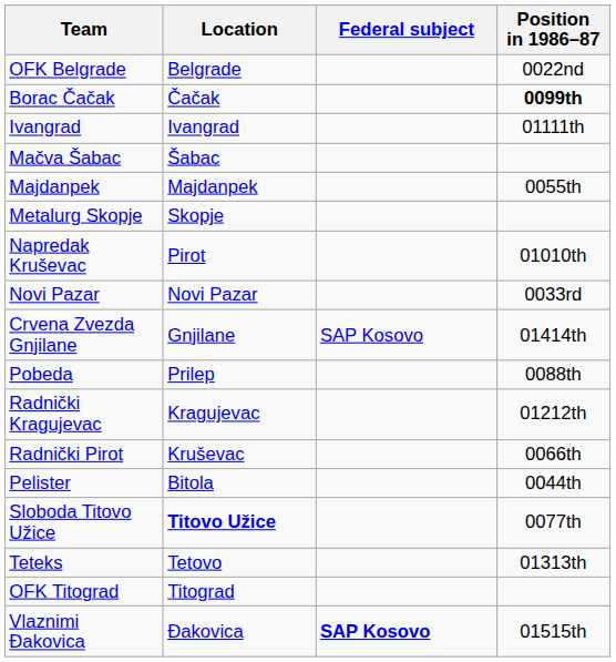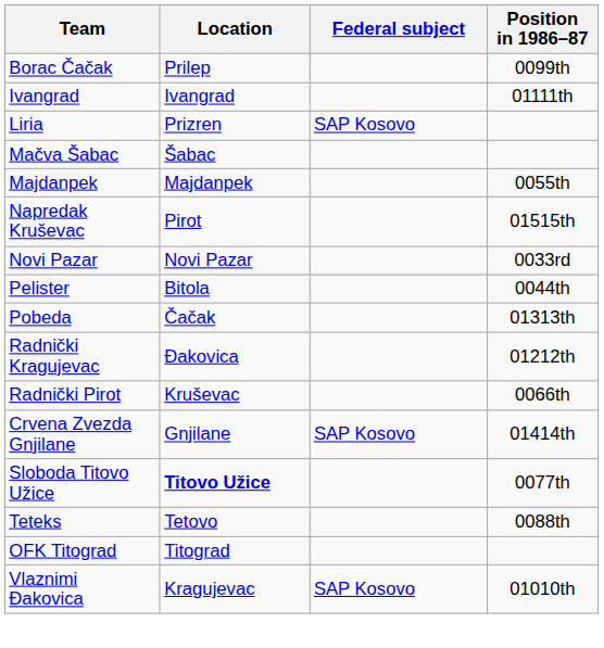- row: OFK Belgrade | Belgrade | 0022nd
Borac Čačak | Location: Čačak -> Prilep
Borac Čačak | Position in 1986–87: bold -> normal
+ row: Liria | Prizren | SAP Kosovo
- row: Metalurg Skopje | Skopje
Napredak Kruševac | Position in 1986–87: 01010th -> 01515th
rows swapped: Pelister <-> Crvena Zvezda Gnjilane
Pobeda | Location: Prilep -> Čačak
Pobeda | Position in 1986–87: 0088th -> 01313th
Radnički Kragujevac | Location: Kragujevac -> Đakovica
Teteks | Position in 1986–87: 01313th -> 0088th
Vlaznimi Đakovica | Location: Đakovica -> Kragujevac
Vlaznimi Đakovica | Federal subject: bold -> normal
Vlaznimi Đakovica | Position in 1986–87: 01515th -> 01010th
